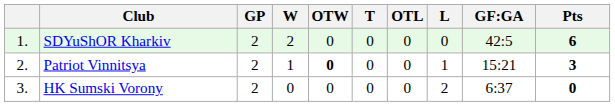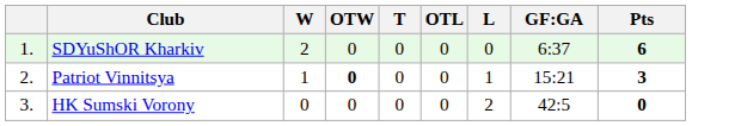- column: GP | 2 | 2 | 2
SDYuShOR Kharkiv | GF:GA: 42:5 -> 6:37
HK Sumski Vorony | GF:GA: 6:37 -> 42:5
